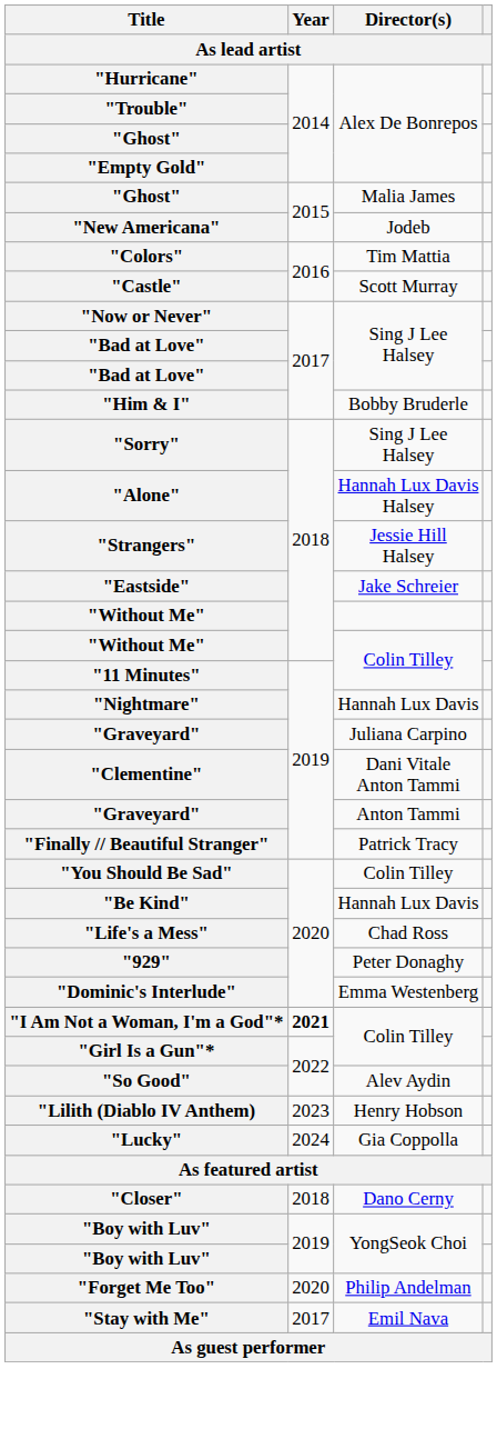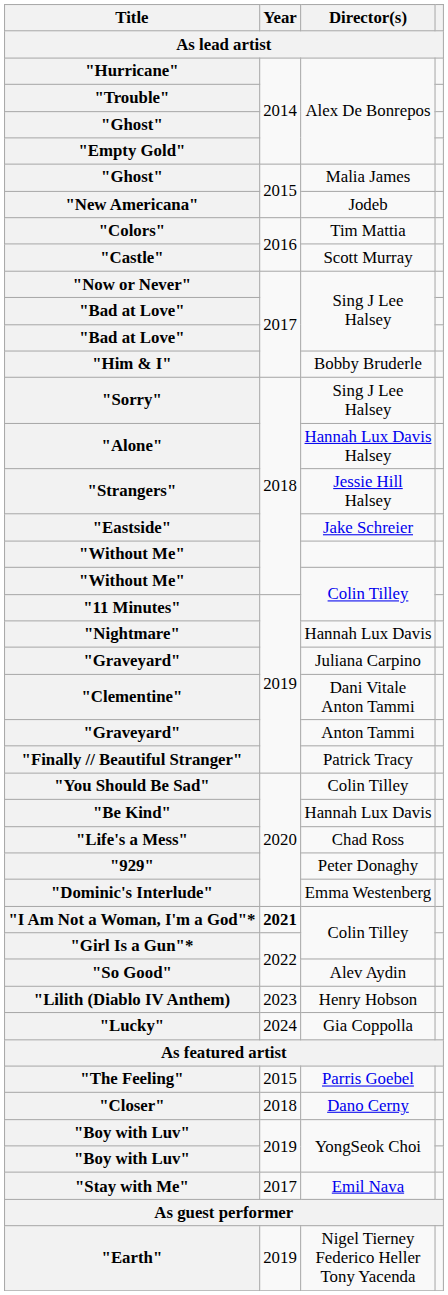+ row: "The Feeling" | 2015 | Parris Goebel
- row: "Forget Me Too" | 2020 | Philip Andelman
+ row: "Earth" | 2019 | Nigel Tierney Federico Heller Tony Yacenda
